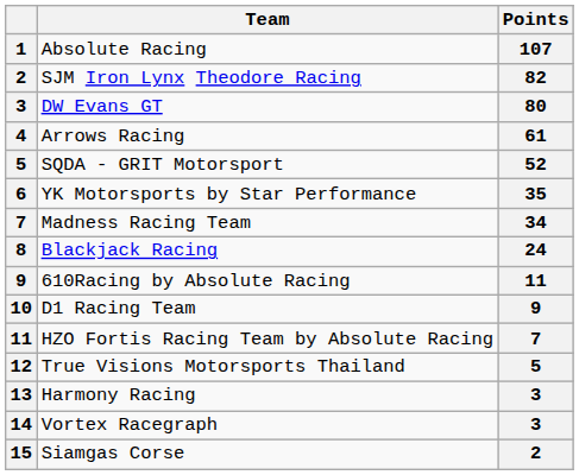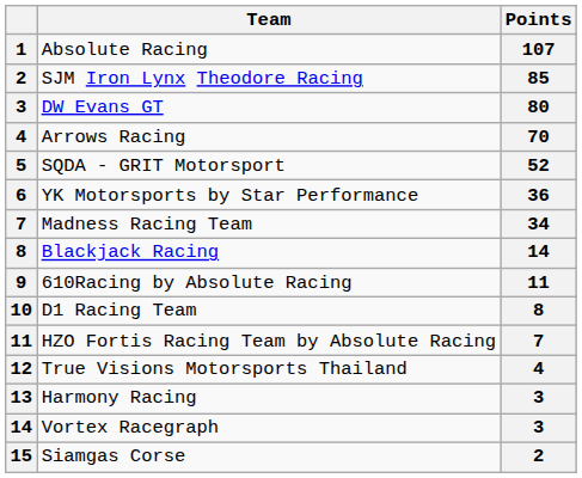SJM Iron Lynx Theodore Racing | Points: 82 -> 85
Arrows Racing | Points: 61 -> 70
YK Motorsports by Star Performance | Points: 35 -> 36
Blackjack Racing | Points: 24 -> 14
D1 Racing Team | Points: 9 -> 8
True Visions Motorsports Thailand | Points: 5 -> 4
